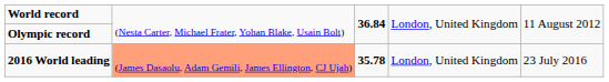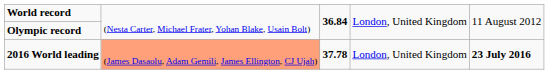2016 World leading | column 3: 35.78 -> 37.78
2016 World leading | column 5: normal -> bold
